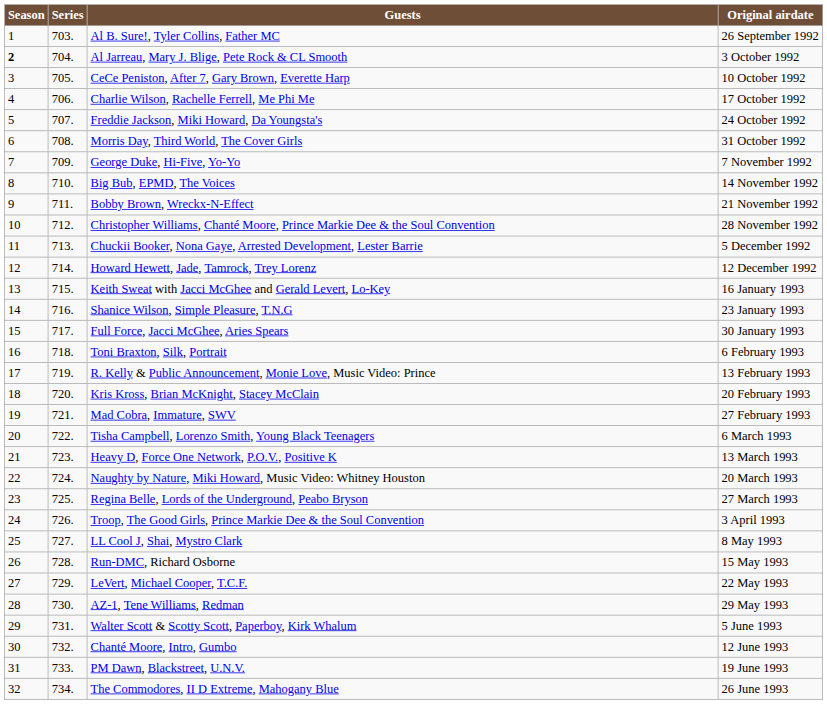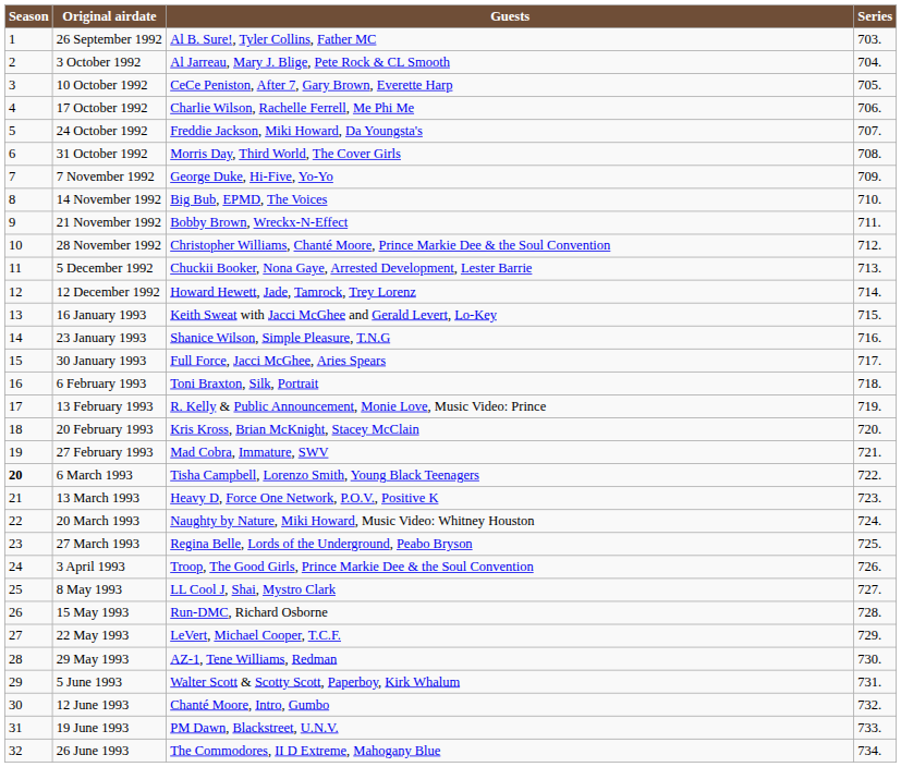columns swapped: Series <-> Original airdate
Al Jarreau, Mary J. Blige, Pete Rock & CL Smooth | Season: bold -> normal
Tisha Campbell, Lorenzo Smith, Young Black Teenagers | Season: normal -> bold
